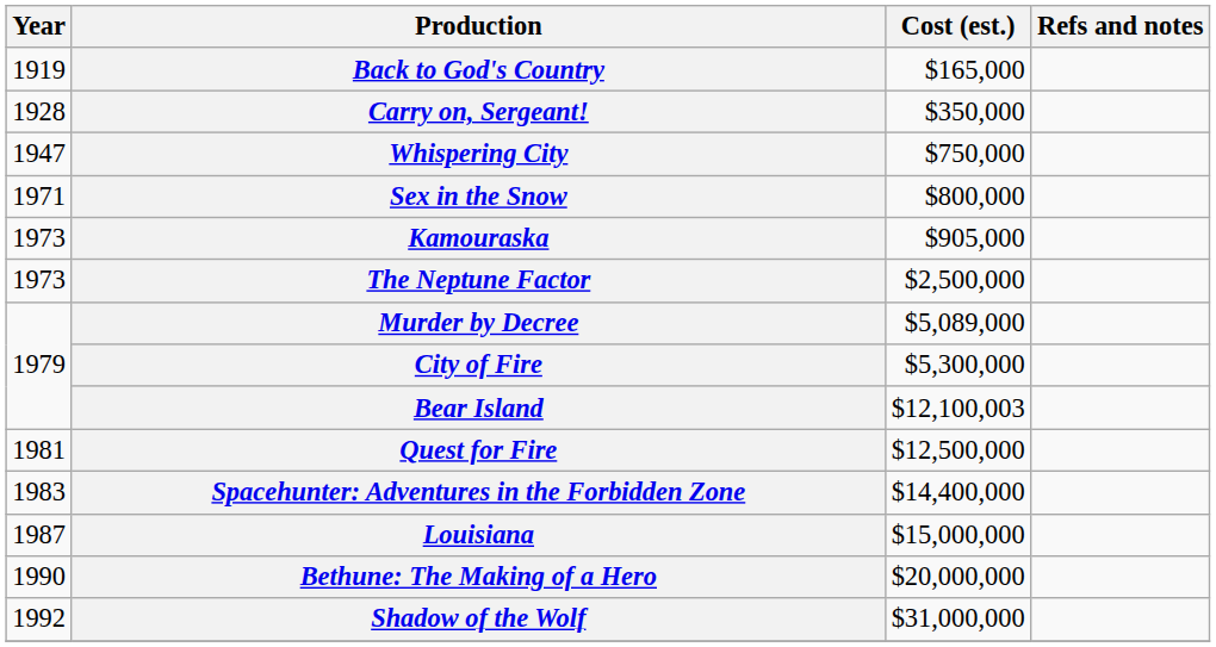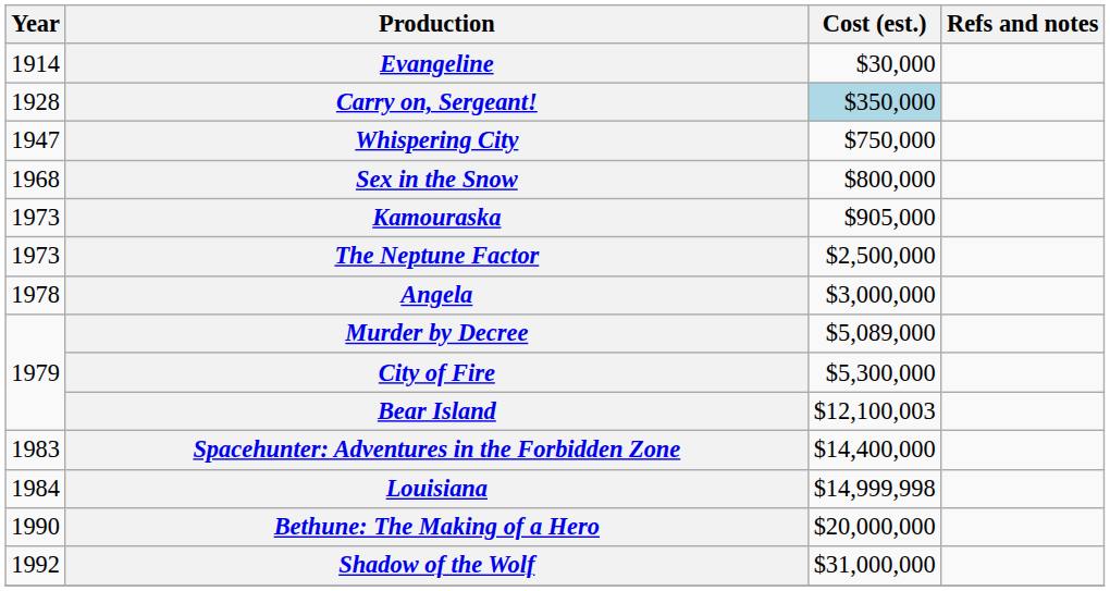+ row: 1914 | Evangeline | $30,000
- row: 1919 | Back to God's Country | $165,000
Carry on, Sergeant! | Cost (est.): no background -> lightblue background
Sex in the Snow | Year: 1971 -> 1968
+ row: 1978 | Angela | $3,000,000
- row: 1981 | Quest for Fire | $12,500,000
Louisiana | Year: 1987 -> 1984
Louisiana | Cost (est.): $15,000,000 -> $14,999,998
